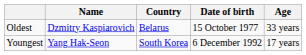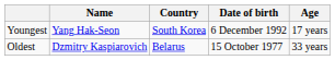rows swapped: Youngest <-> Oldest
